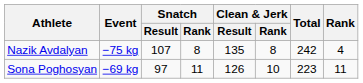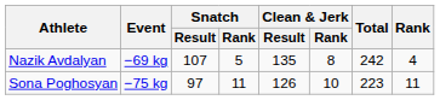Nazik Avdalyan | Event: −75 kg -> −69 kg
Nazik Avdalyan | Snatch / Rank: 8 -> 5
Sona Poghosyan | Event: −69 kg -> −75 kg
